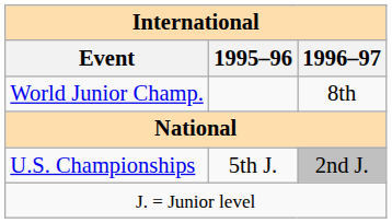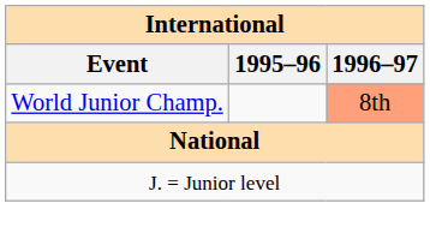World Junior Champ. | 1996–97: no background -> lightsalmon background
- row: U.S. Championships | 5th J. | 2nd J.
